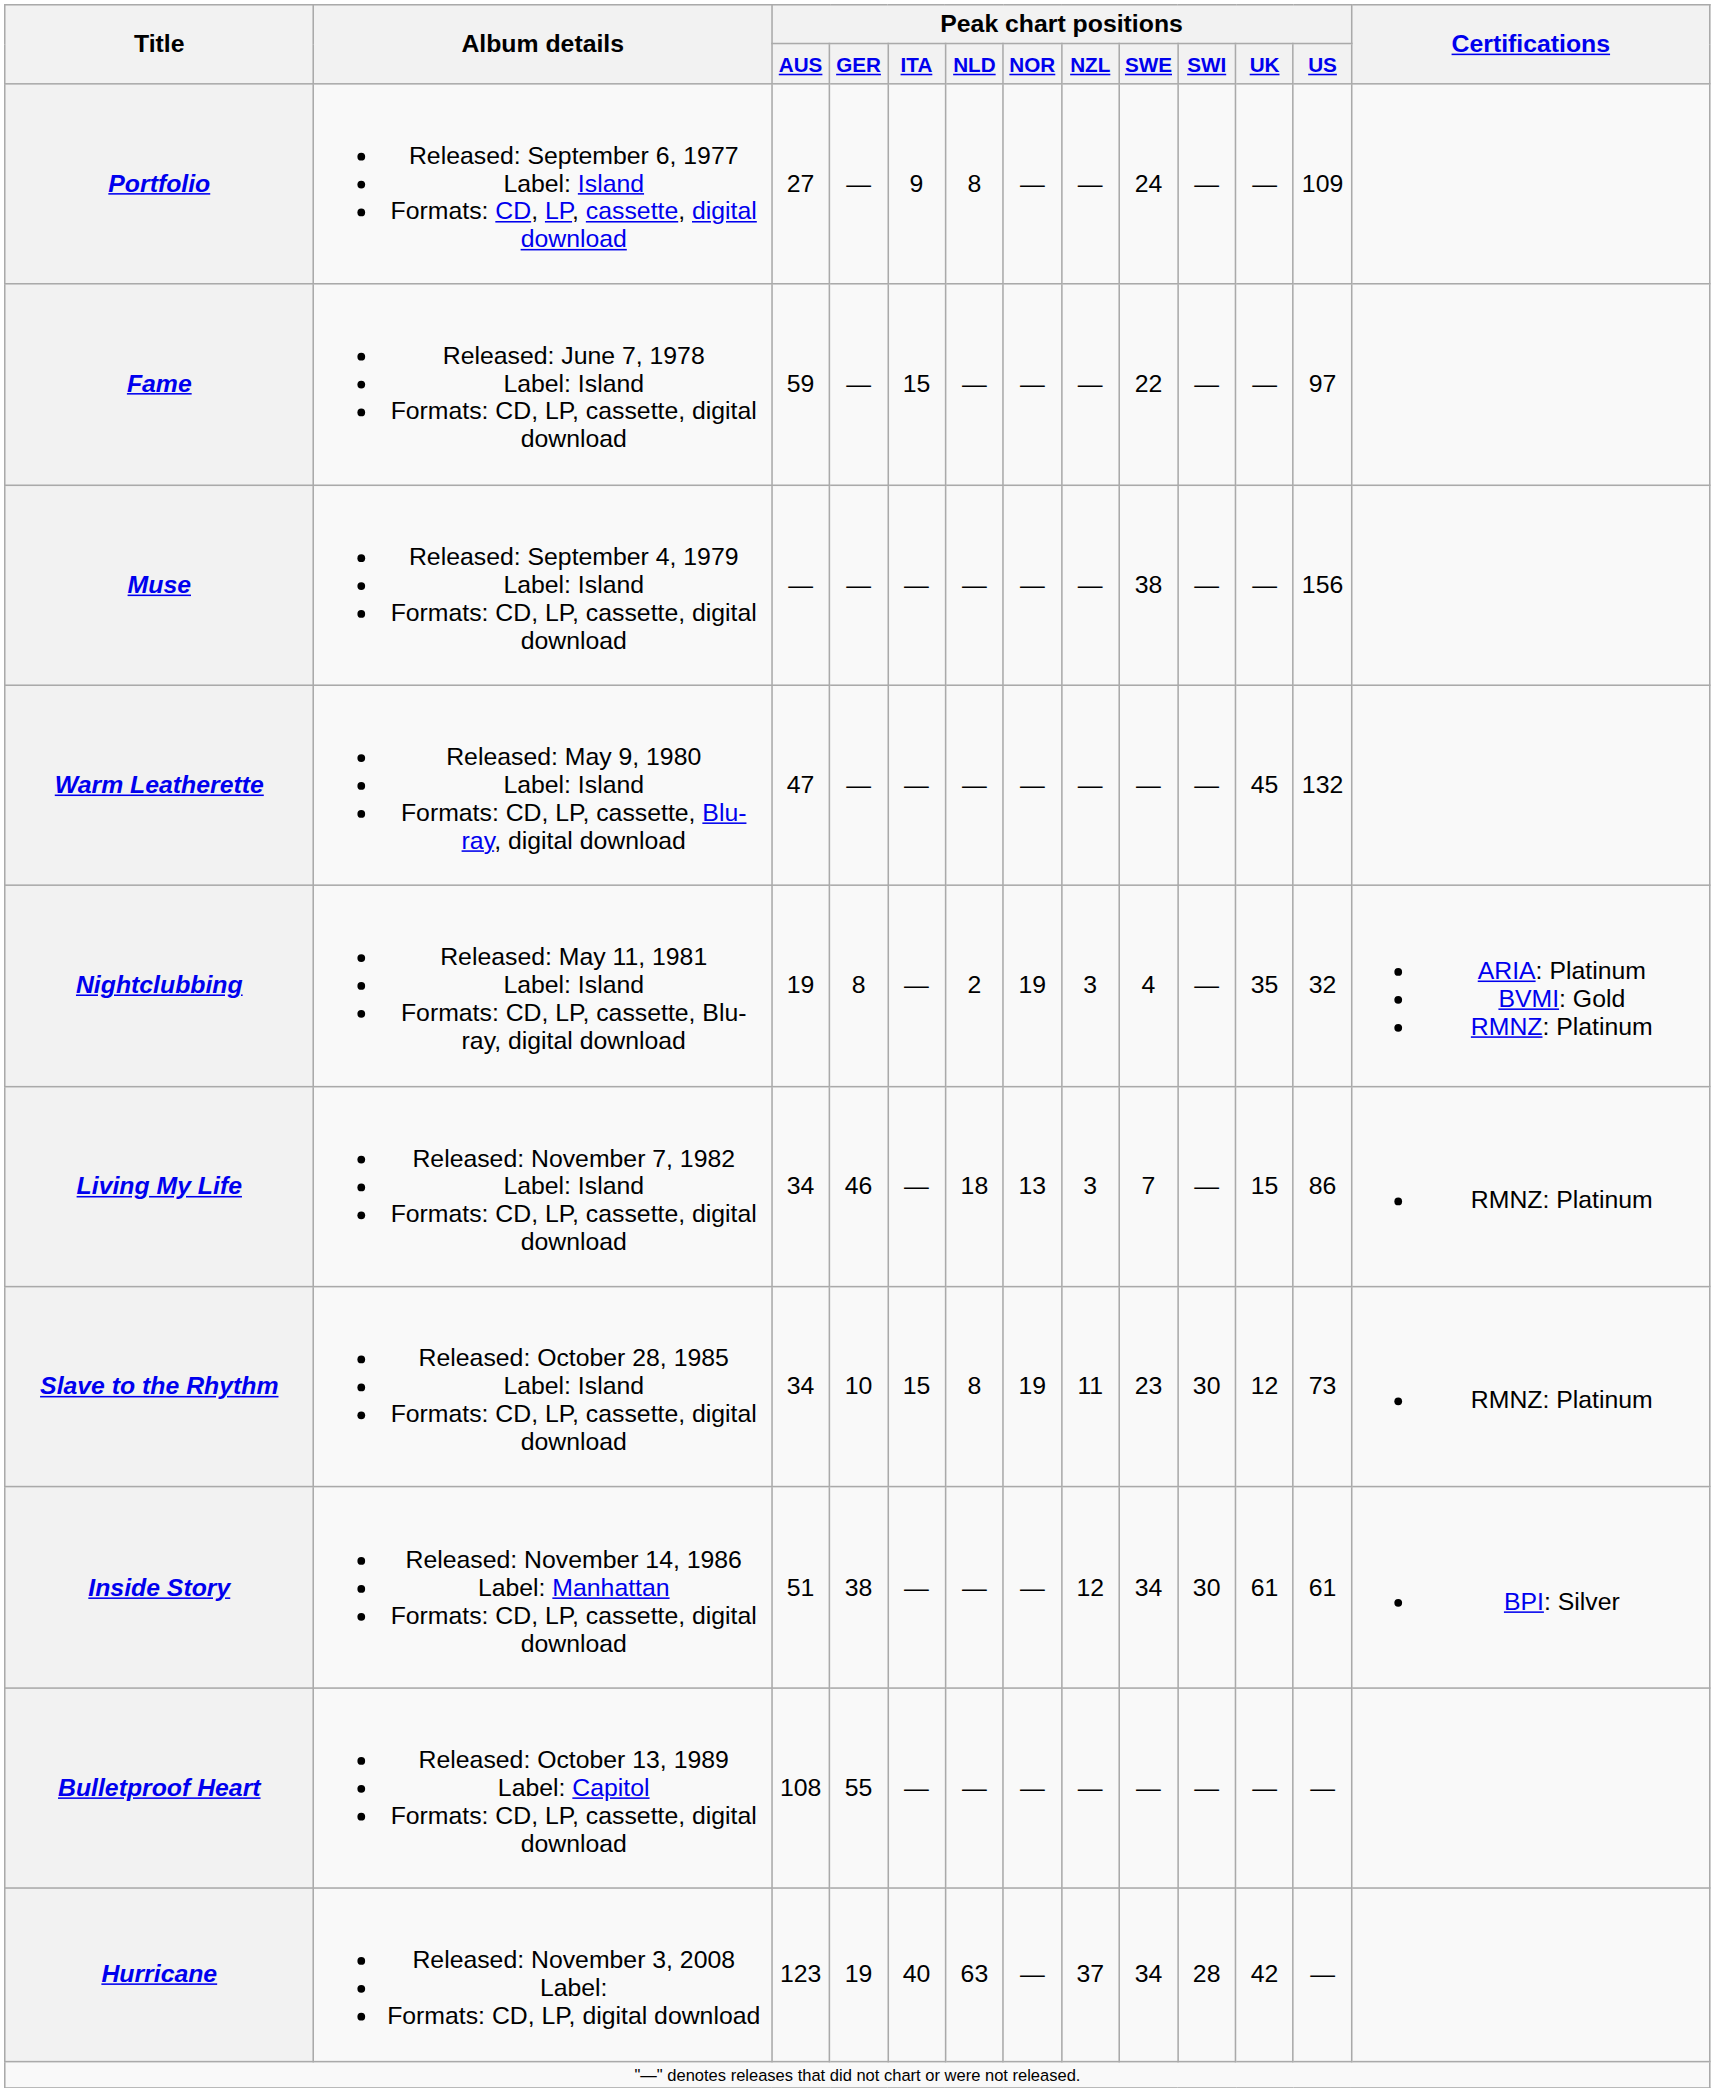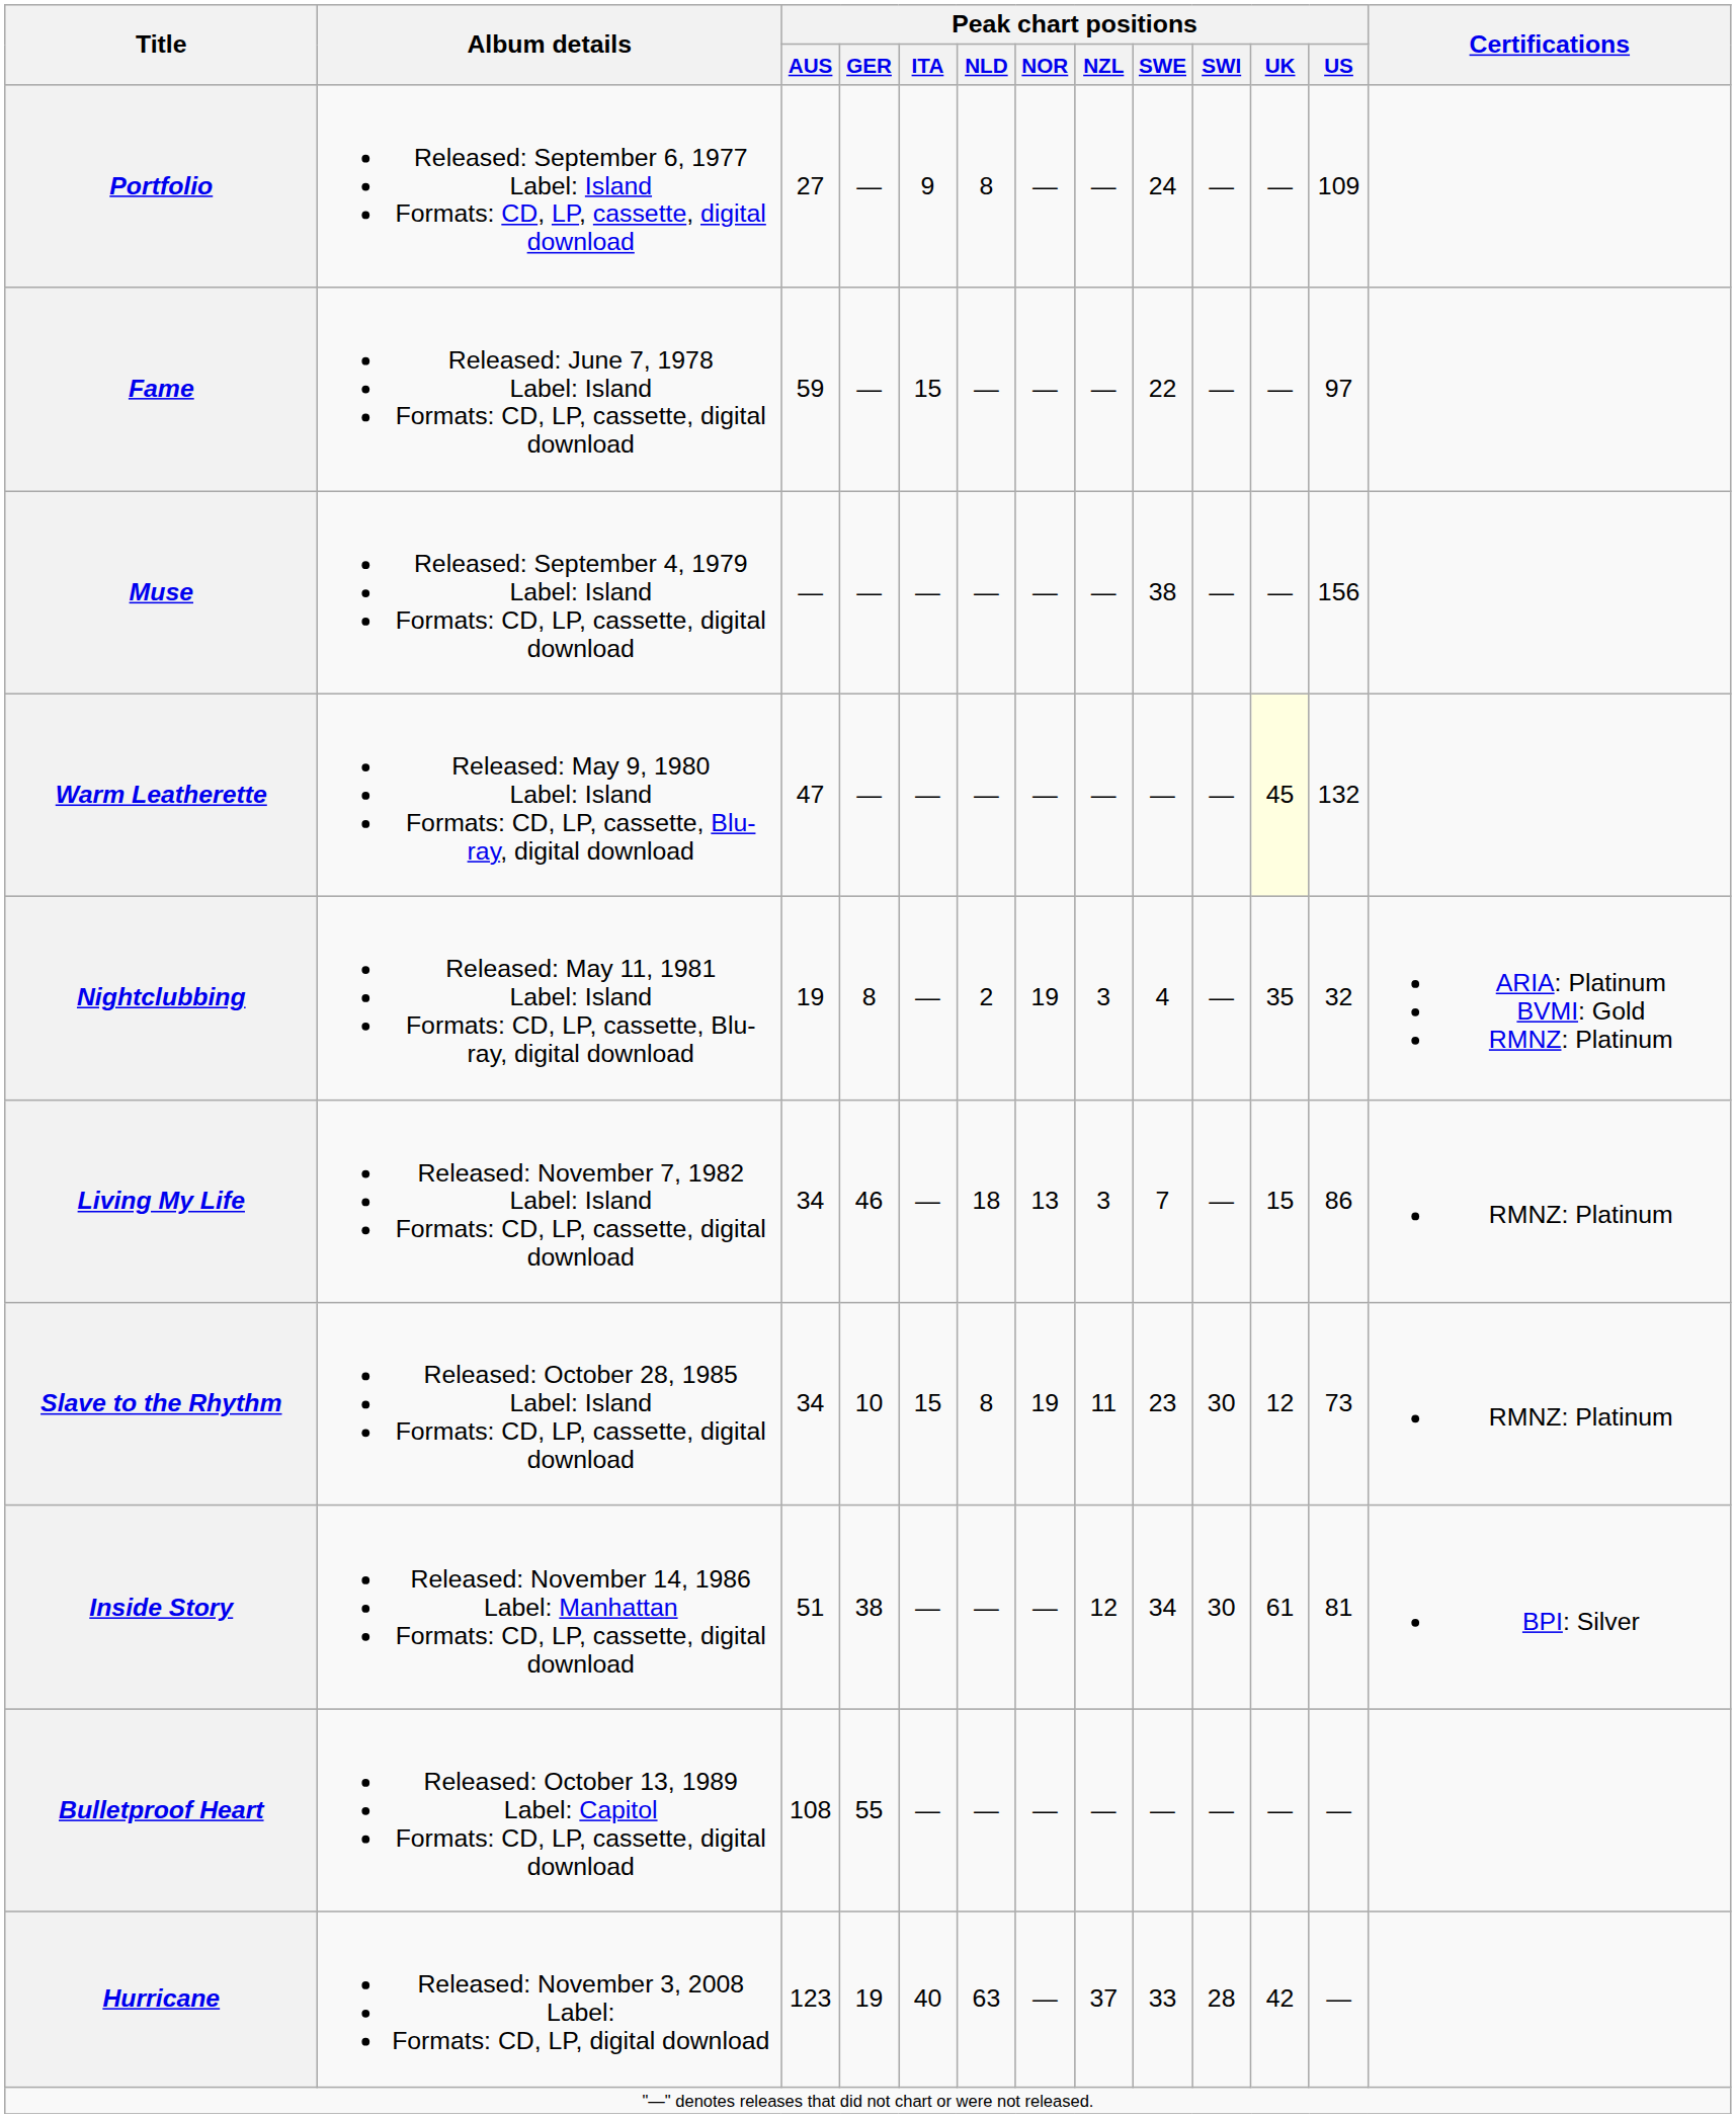Warm Leatherette | Peak chart positions / UK: no background -> lightyellow background
Inside Story | Peak chart positions / US: 61 -> 81
Hurricane | Peak chart positions / SWE: 34 -> 33
